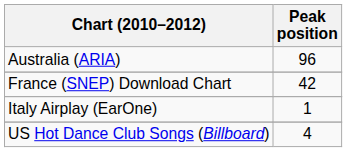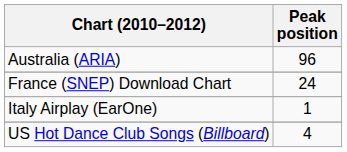France (SNEP) Download Chart | Peak position: 42 -> 24
